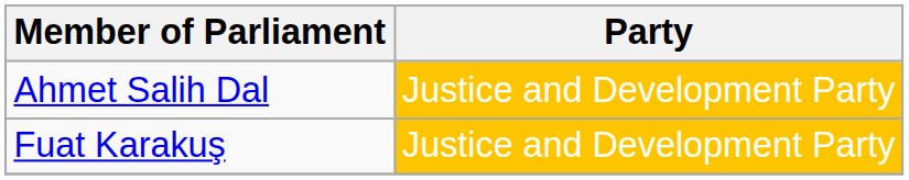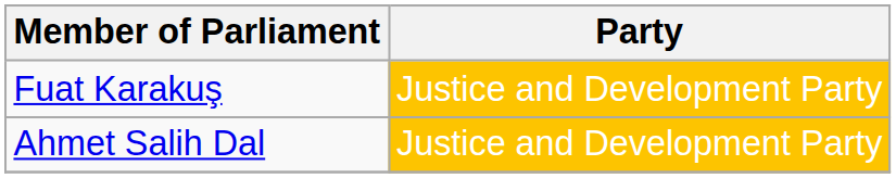rows swapped: Fuat Karakuş <-> Ahmet Salih Dal
